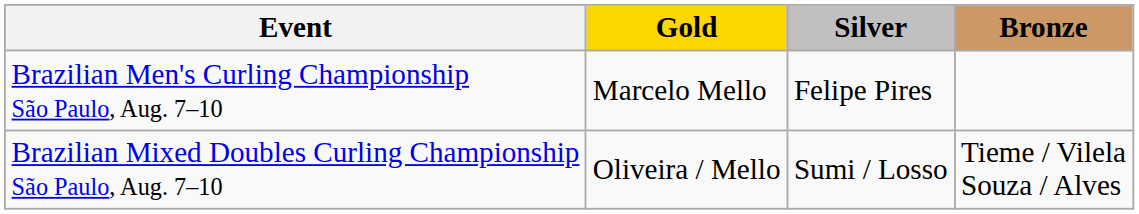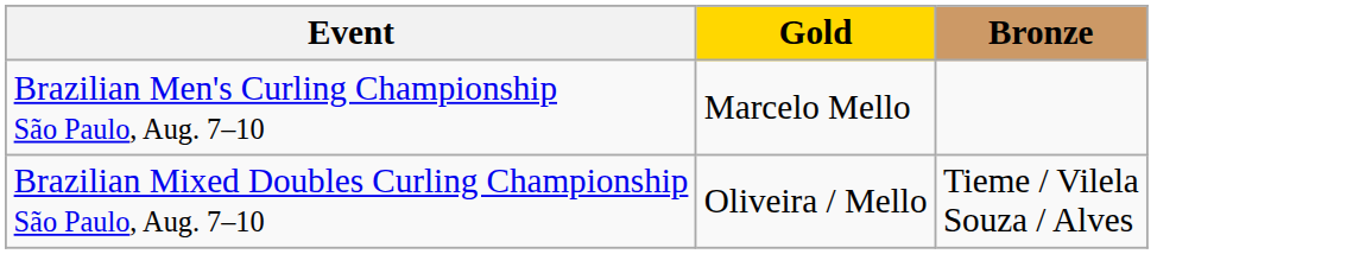- column: Silver | Felipe Pires | Sumi / Losso
